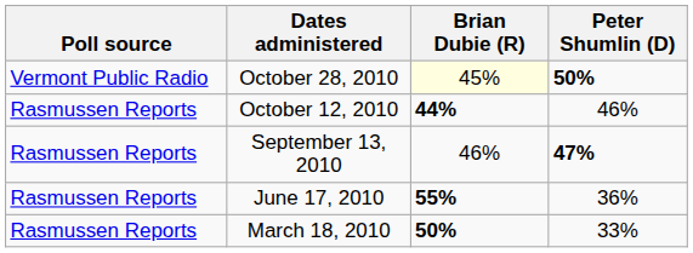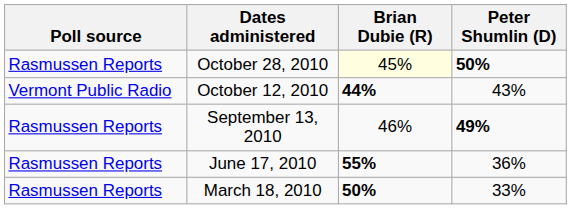October 28, 2010 | Poll source: Vermont Public Radio -> Rasmussen Reports
October 12, 2010 | Poll source: Rasmussen Reports -> Vermont Public Radio
October 12, 2010 | Peter Shumlin (D): 46% -> 43%
September 13, 2010 | Peter Shumlin (D): 47% -> 49%
